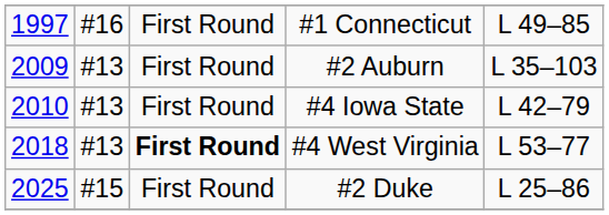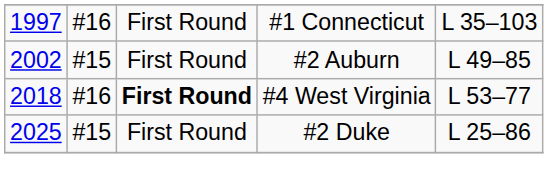#1 Connecticut | column 5: L 49–85 -> L 35–103
#2 Auburn | column 1: 2009 -> 2002
#2 Auburn | column 2: #13 -> #15
#2 Auburn | column 5: L 35–103 -> L 49–85
- row: 2010 | #13 | First Round | #4 Iowa State | L 42–79
#4 West Virginia | column 2: #13 -> #16
